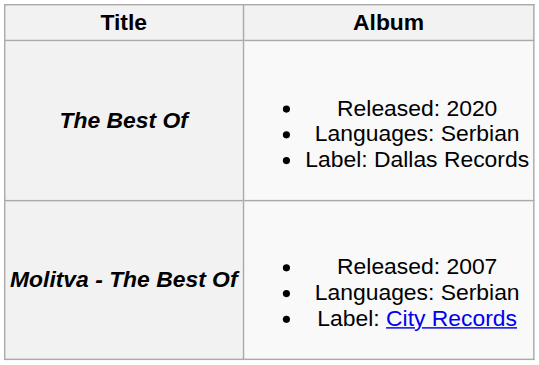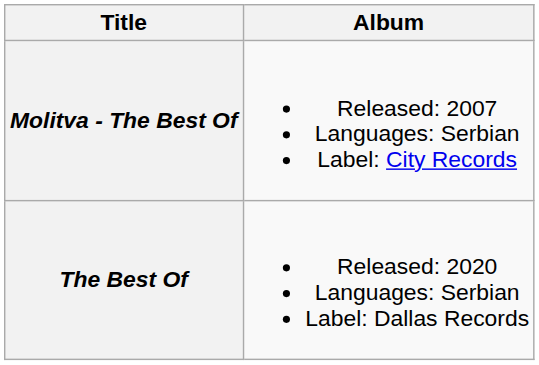rows swapped: Molitva - The Best Of <-> The Best Of
